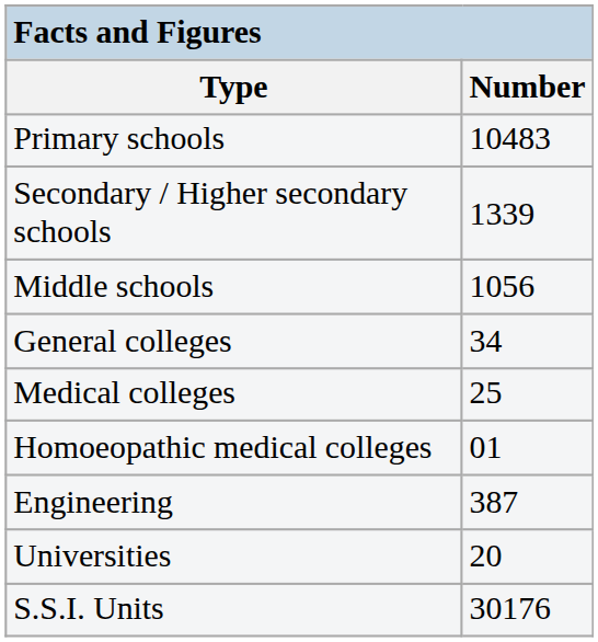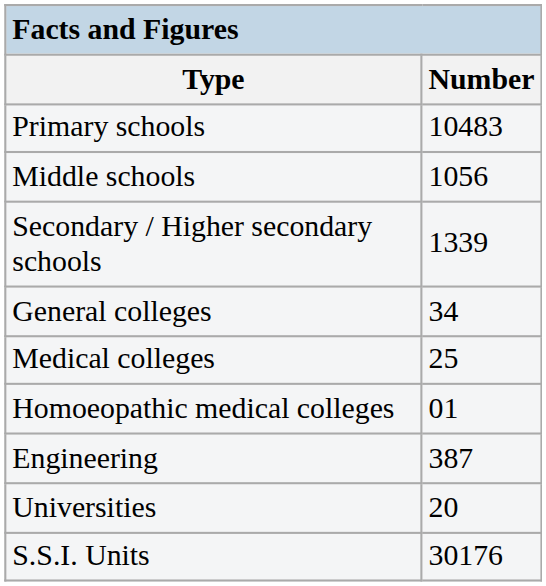rows swapped: Middle schools <-> Secondary / Higher secondary schools
